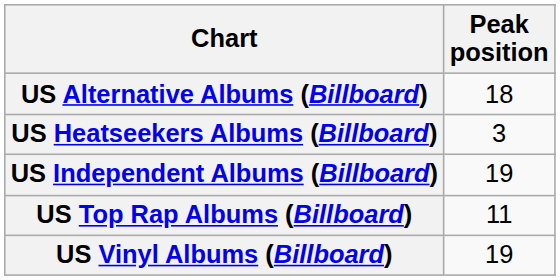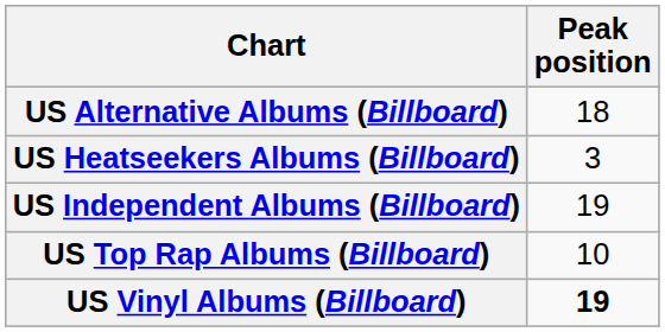US Top Rap Albums (Billboard) | Peak position: 11 -> 10
US Vinyl Albums (Billboard) | Peak position: normal -> bold
